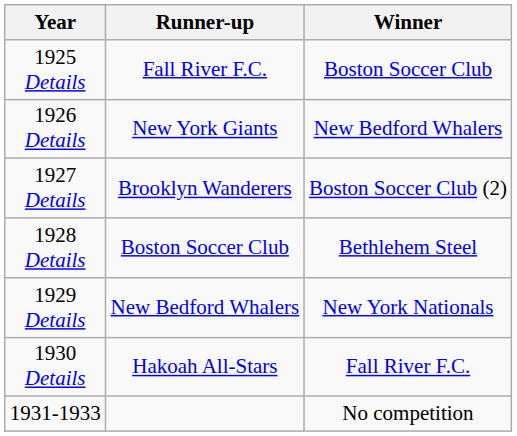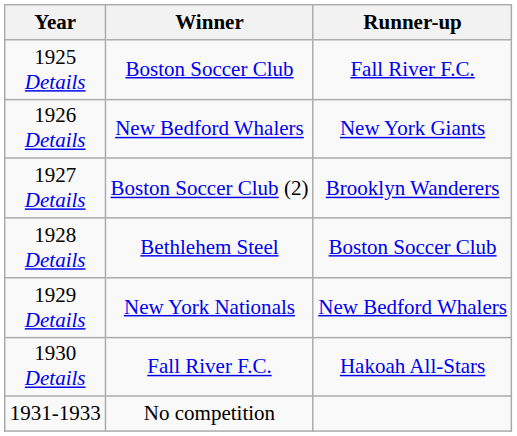columns swapped: Winner <-> Runner-up
